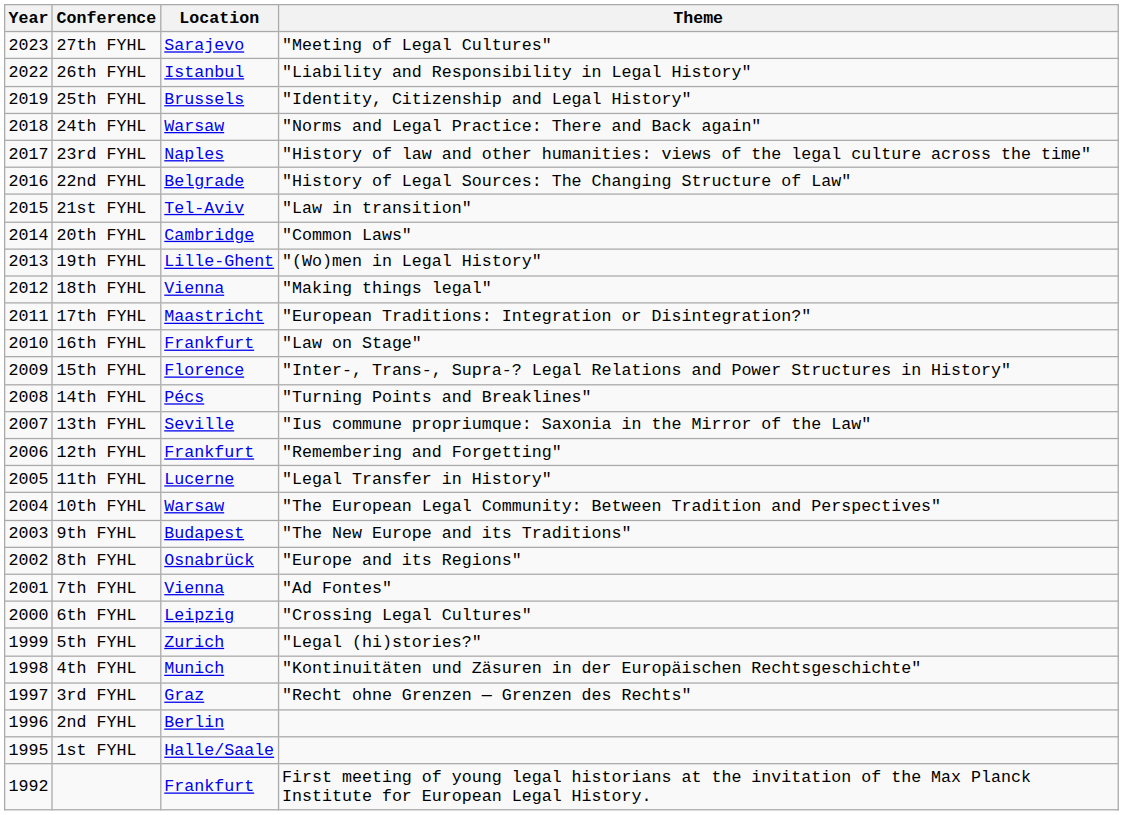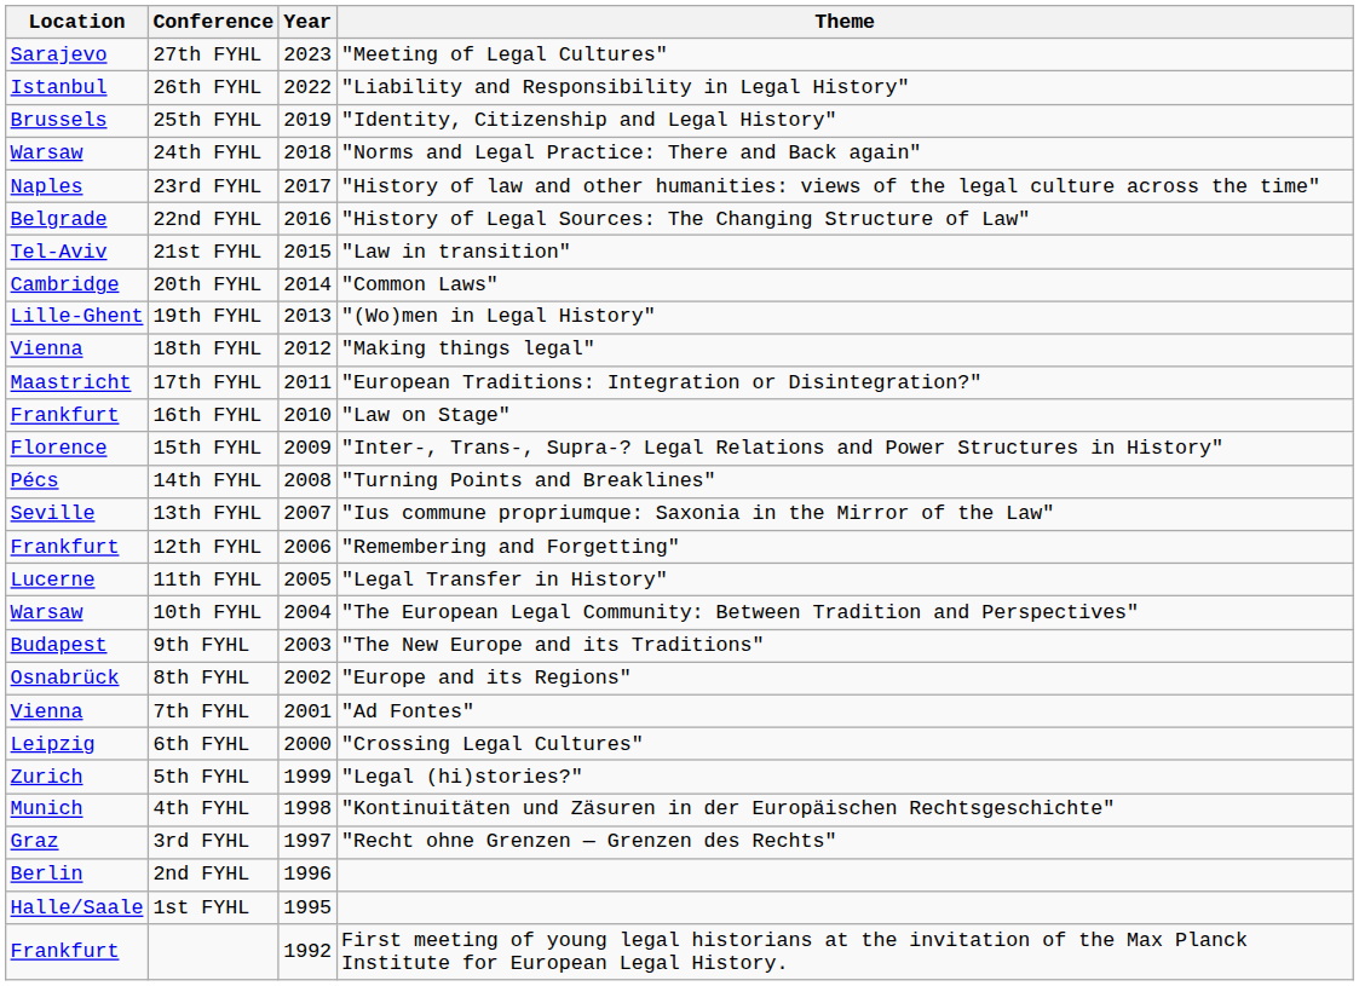columns swapped: Year <-> Location
